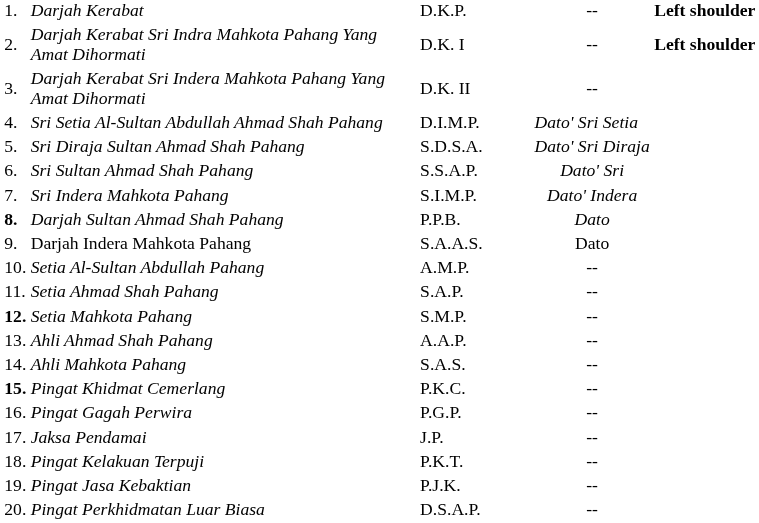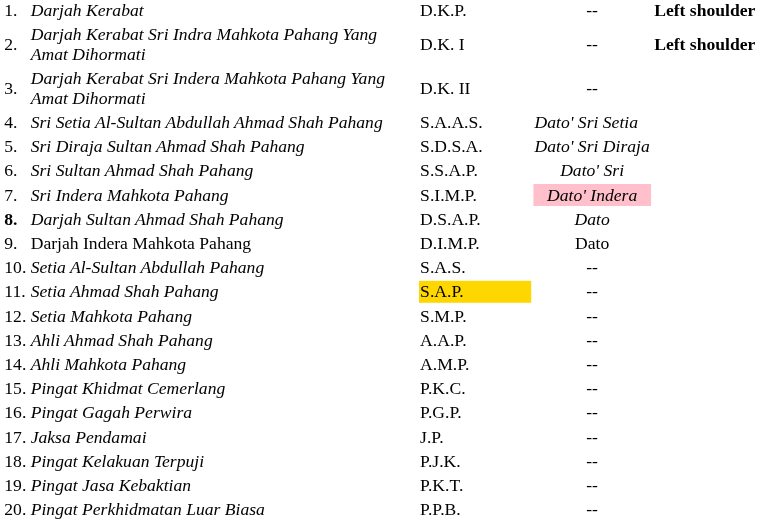Sri Setia Al-Sultan Abdullah Ahmad Shah Pahang | column 3: D.I.M.P. -> S.A.A.S.
Sri Indera Mahkota Pahang | column 4: no background -> pink background
Darjah Sultan Ahmad Shah Pahang | column 3: P.P.B. -> D.S.A.P.
Darjah Indera Mahkota Pahang | column 3: S.A.A.S. -> D.I.M.P.
Setia Al-Sultan Abdullah Pahang | column 3: A.M.P. -> S.A.S.
Setia Ahmad Shah Pahang | column 3: no background -> gold background
Setia Mahkota Pahang | column 1: bold -> normal
Ahli Mahkota Pahang | column 3: S.A.S. -> A.M.P.
Pingat Khidmat Cemerlang | column 1: bold -> normal
Pingat Kelakuan Terpuji | column 3: P.K.T. -> P.J.K.
Pingat Jasa Kebaktian | column 3: P.J.K. -> P.K.T.
Pingat Perkhidmatan Luar Biasa | column 3: D.S.A.P. -> P.P.B.
